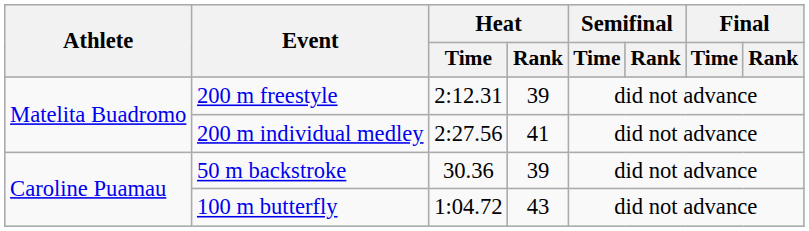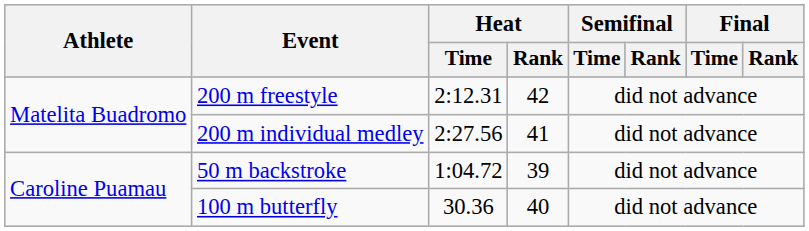200 m freestyle | Heat / Rank: 39 -> 42
50 m backstroke | Heat / Time: 30.36 -> 1:04.72
100 m butterfly | Heat / Time: 1:04.72 -> 30.36
100 m butterfly | Heat / Rank: 43 -> 40
